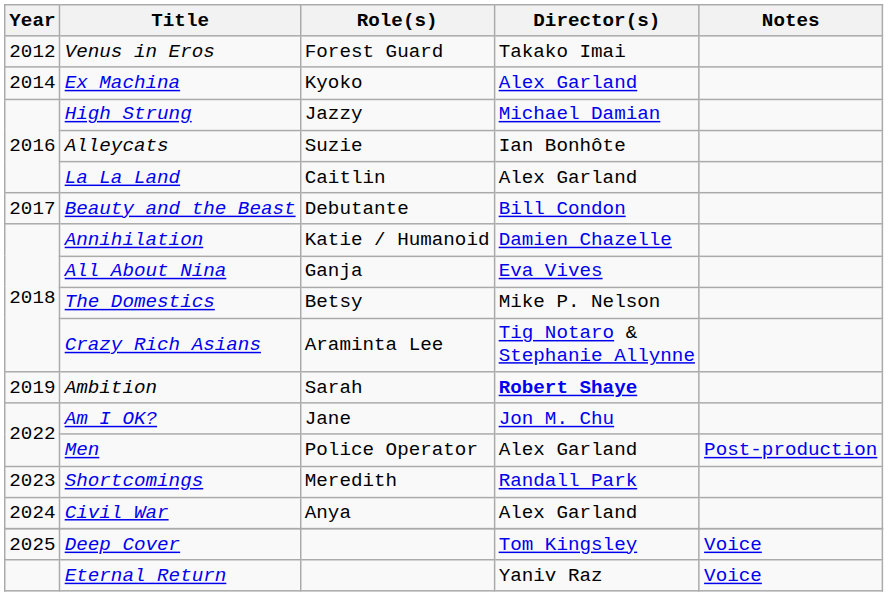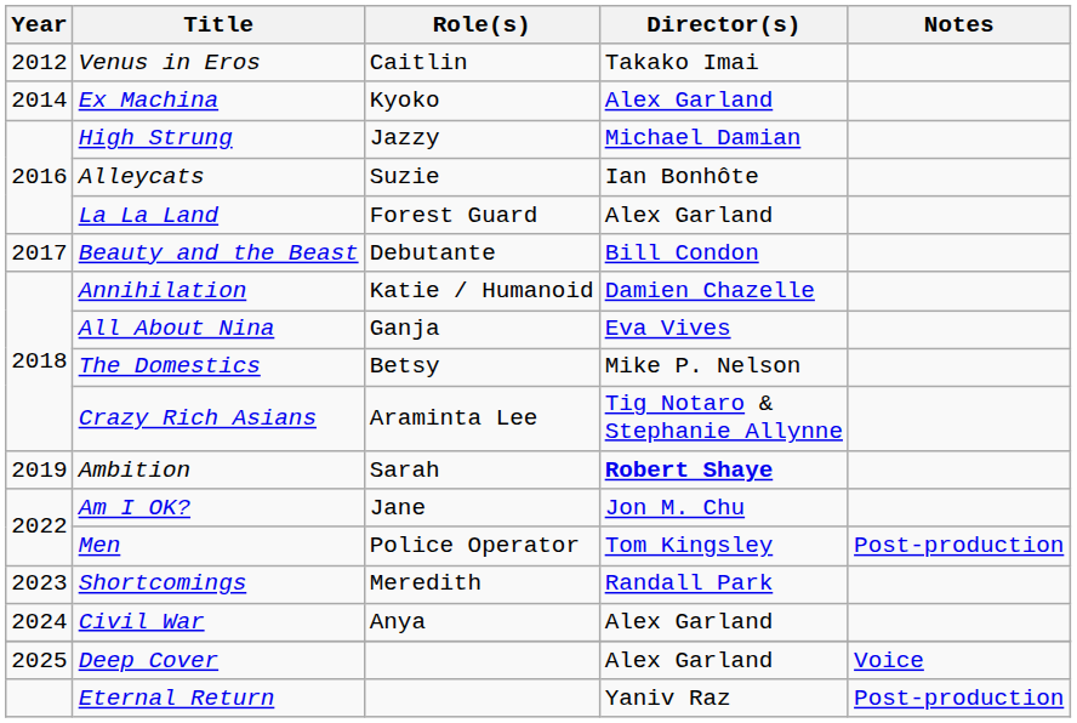Venus in Eros | Role(s): Forest Guard -> Caitlin
La La Land | Role(s): Caitlin -> Forest Guard
Men | Director(s): Alex Garland -> Tom Kingsley
Deep Cover | Director(s): Tom Kingsley -> Alex Garland
Eternal Return | Notes: Voice -> Post-production
